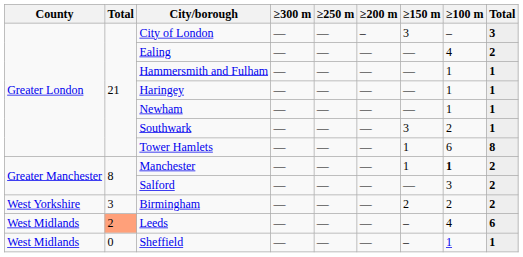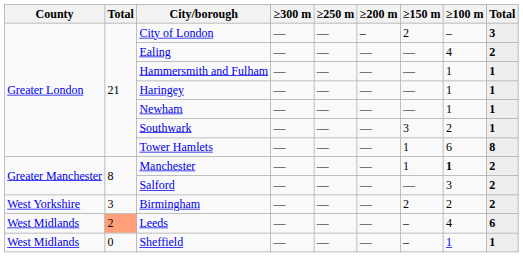City of London | ≥150 m: 3 -> 2
